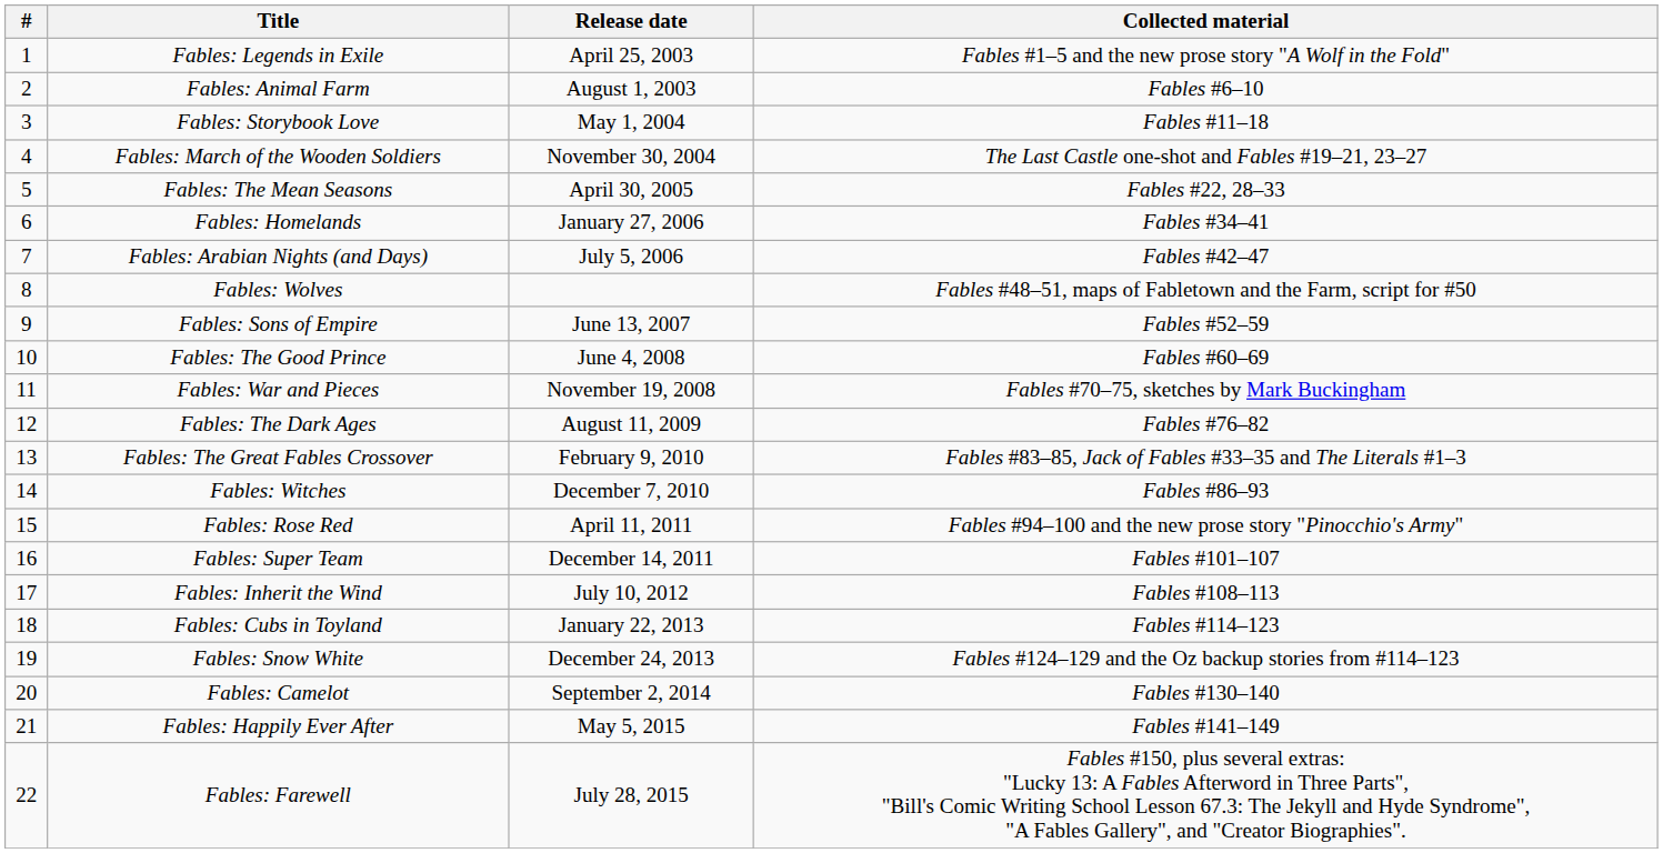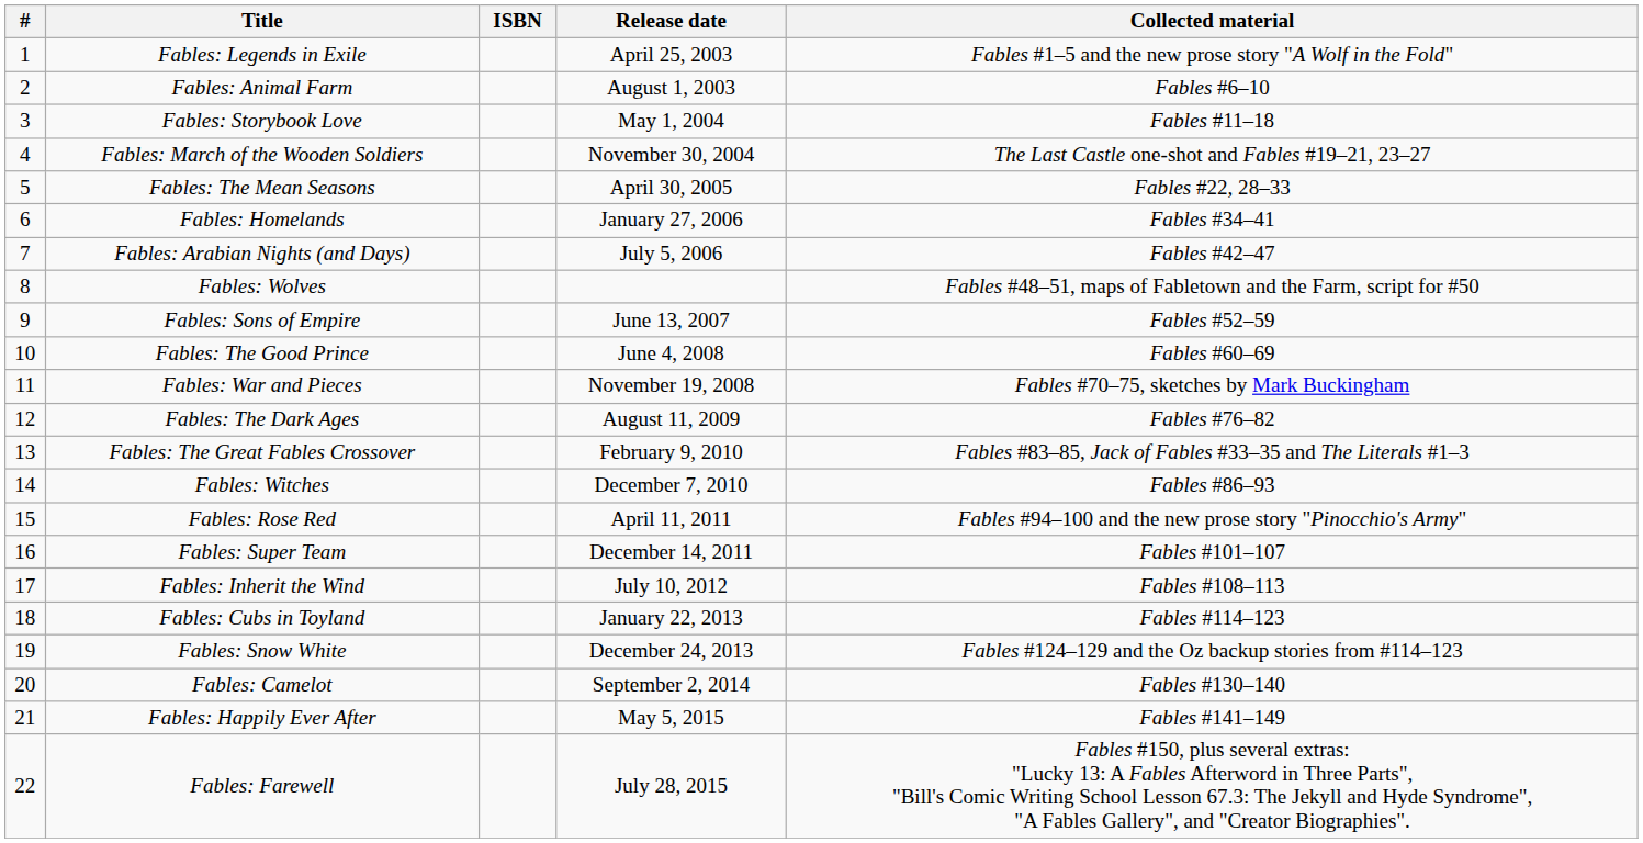+ column: ISBN
